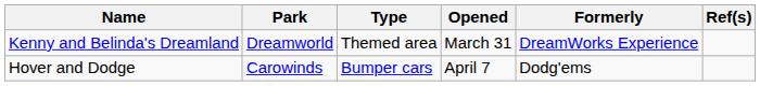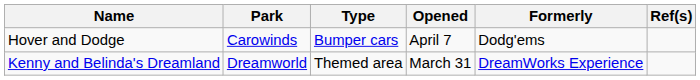rows swapped: Hover and Dodge <-> Kenny and Belinda's Dreamland
